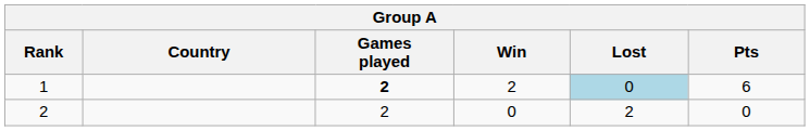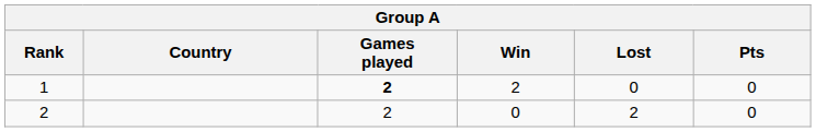1 | Lost: lightblue background -> no background
1 | Pts: 6 -> 0
